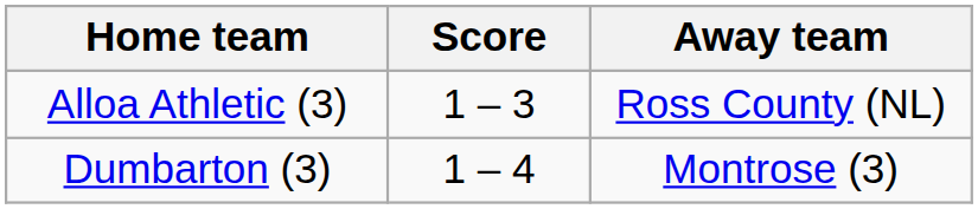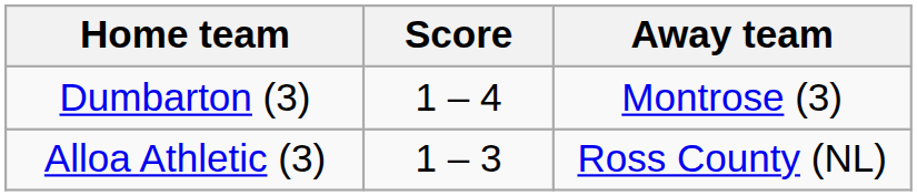rows swapped: Dumbarton (3) <-> Alloa Athletic (3)
